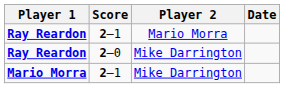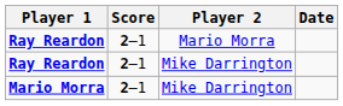Ray Reardon / Mike Darrington | Score: 2–0 -> 2–1
